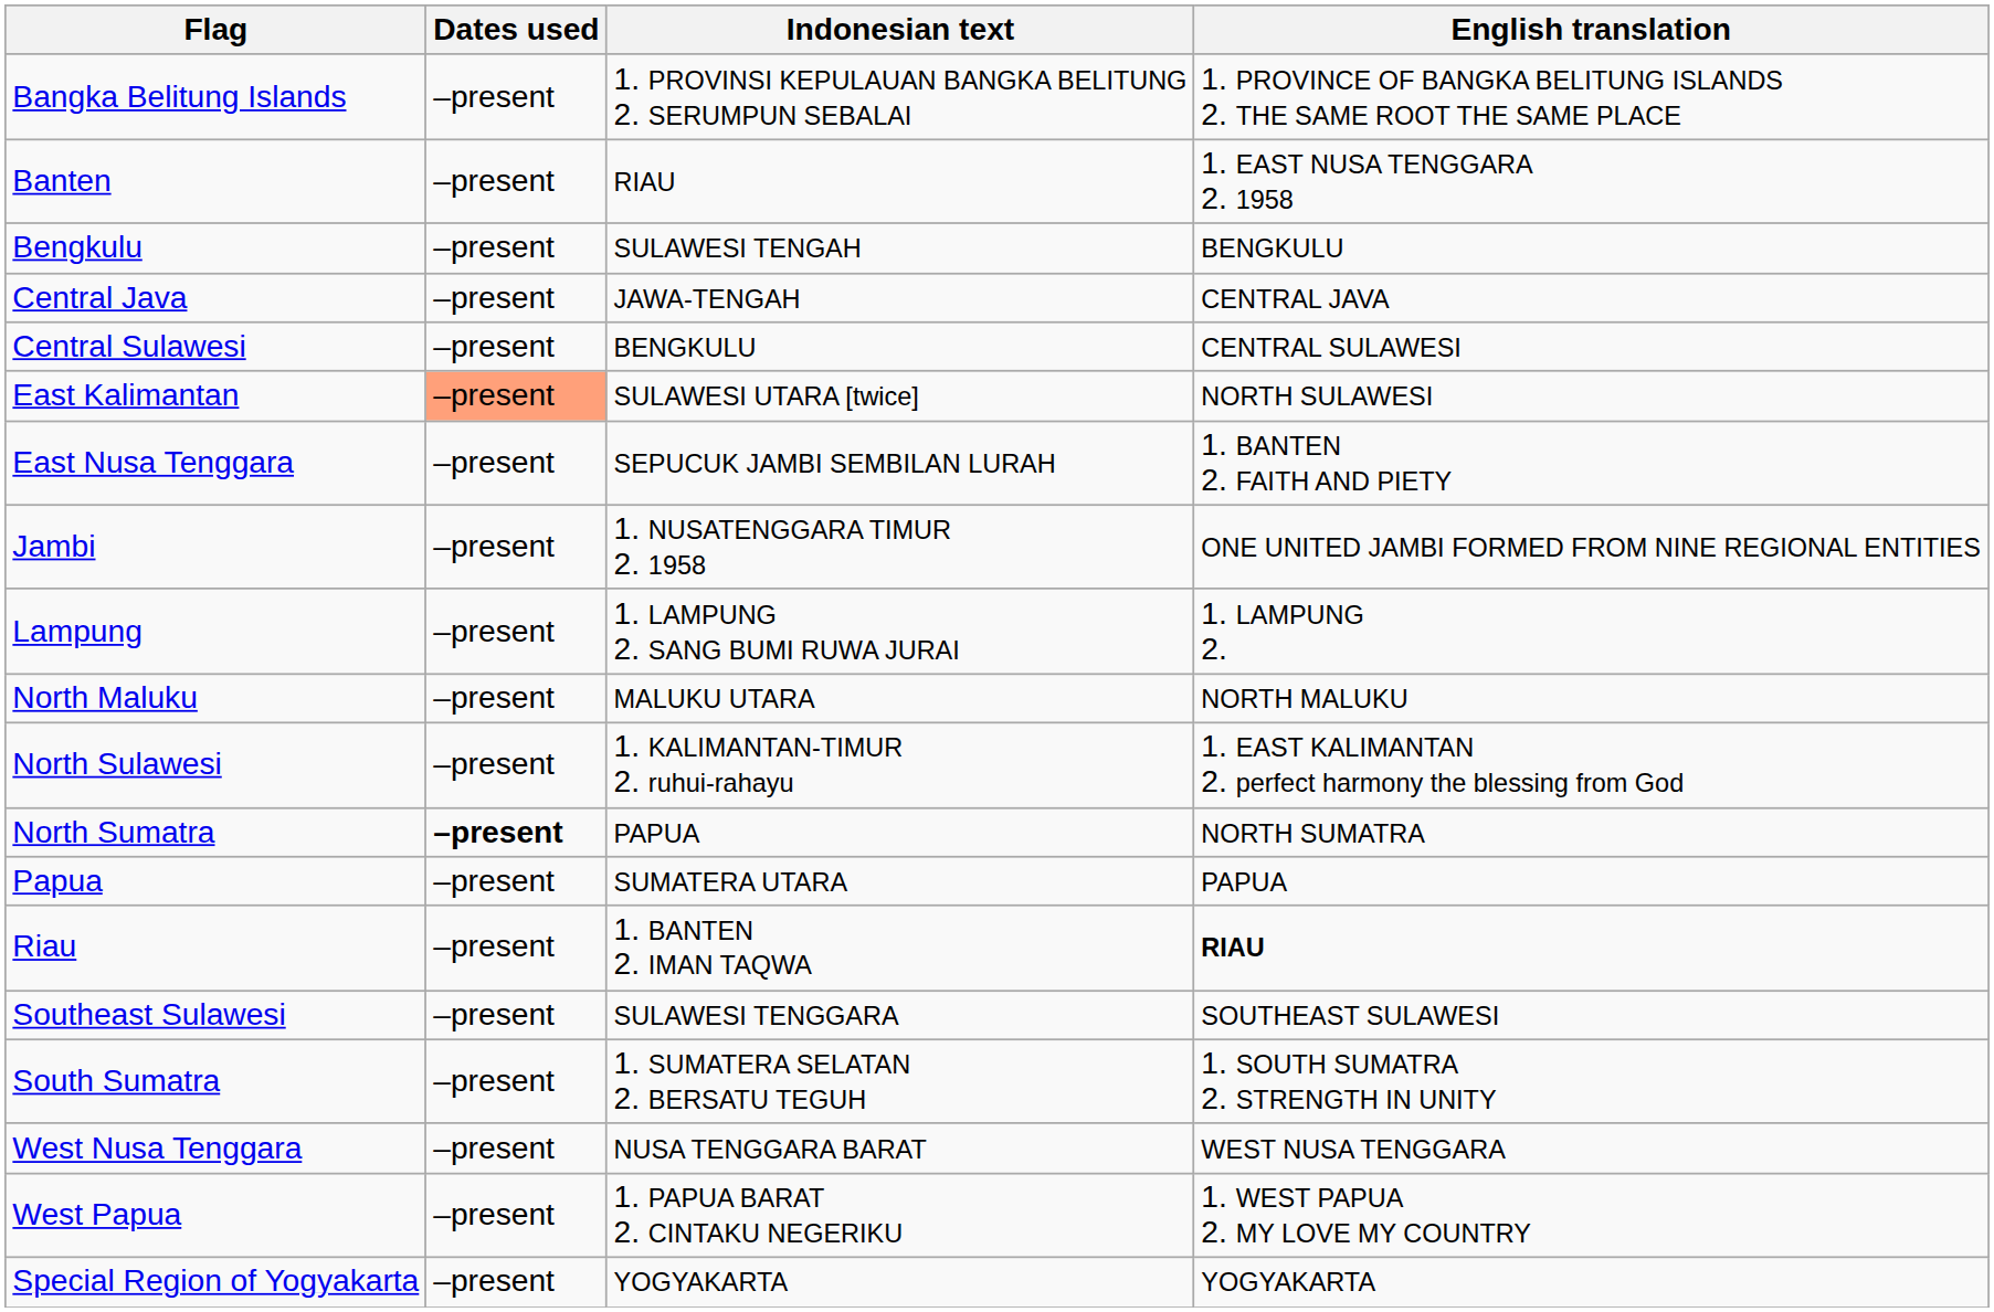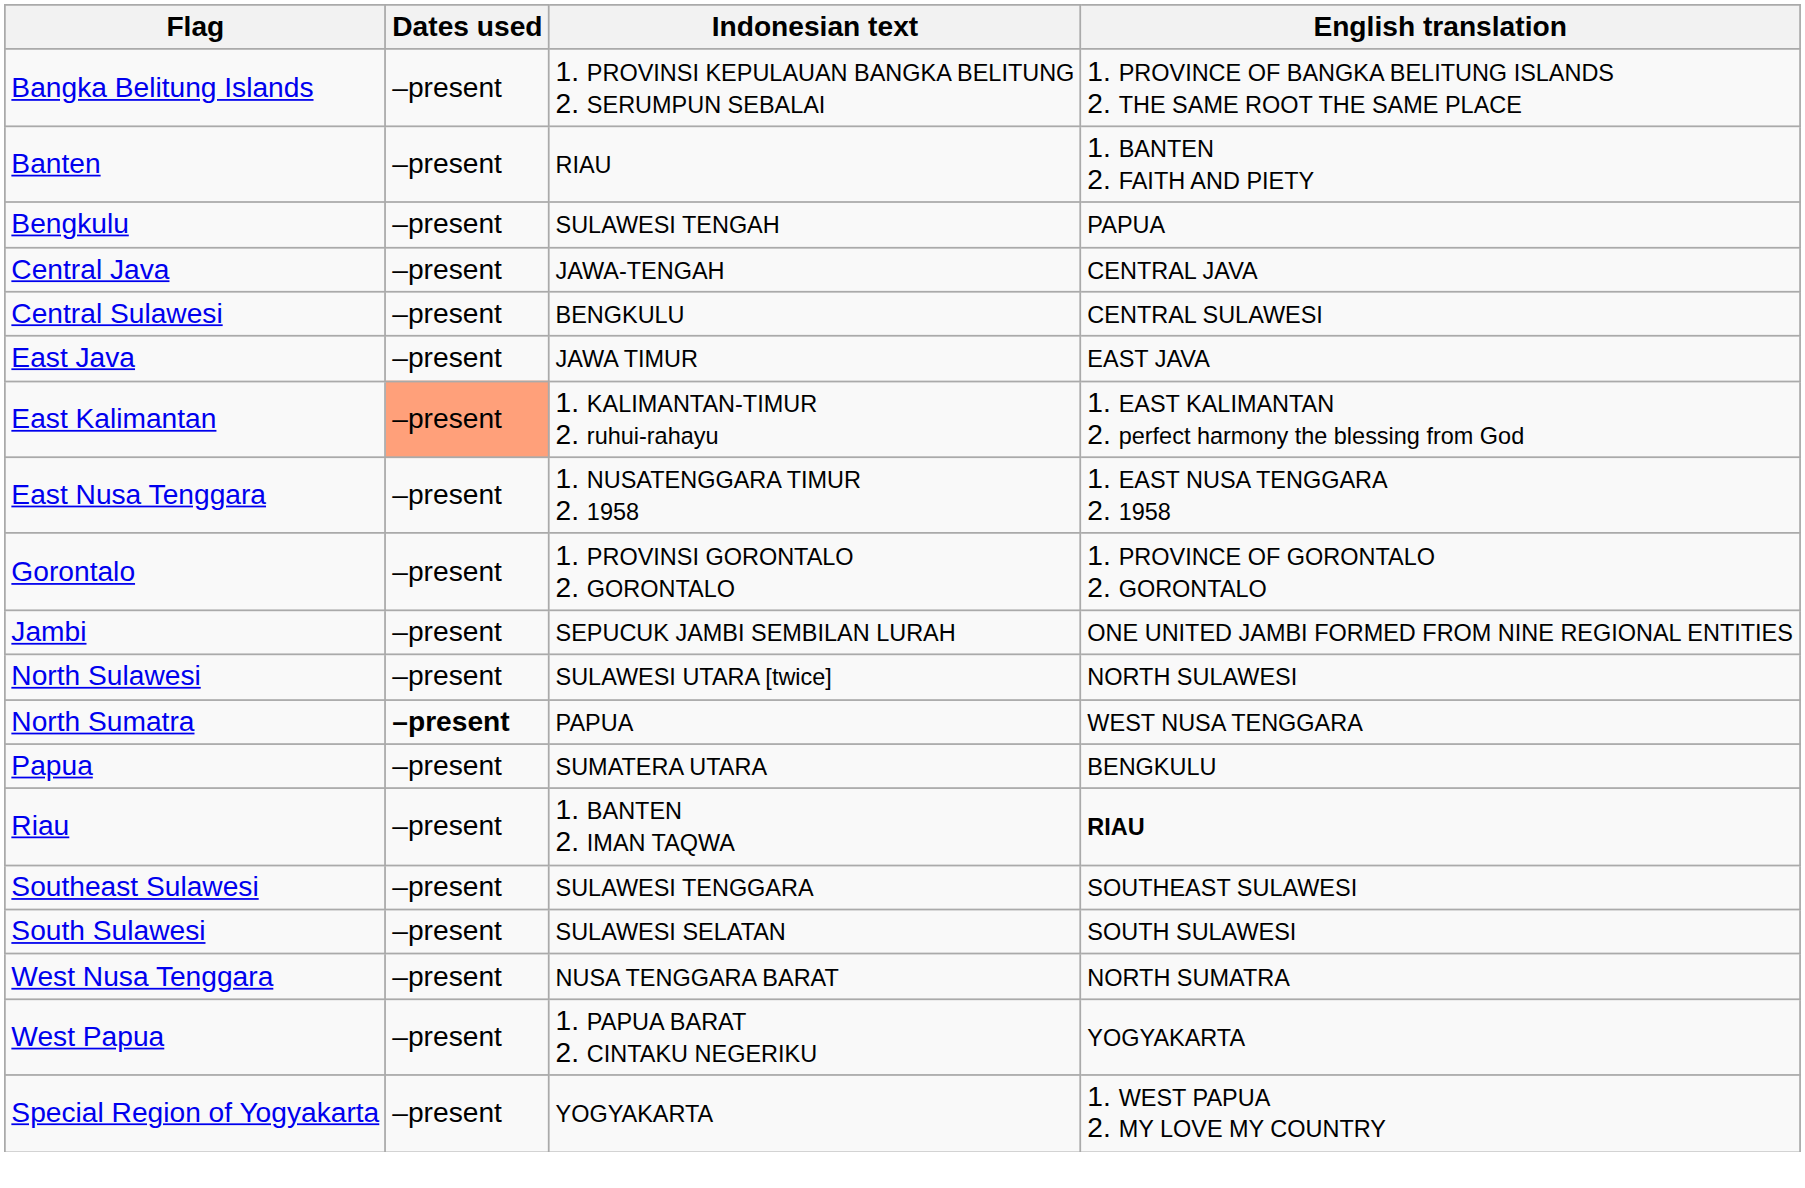Banten | English translation: 1. EAST NUSA TENGGARA 2. 1958 -> 1. BANTEN 2. FAITH AND PIETY
Bengkulu | English translation: BENGKULU -> PAPUA
+ row: East Java | –present | JAWA TIMUR | EAST JAVA
East Kalimantan | Indonesian text: SULAWESI UTARA [twice] -> 1. KALIMANTAN-TIMUR 2. ruhui-rahayu
East Kalimantan | English translation: NORTH SULAWESI -> 1. EAST KALIMANTAN 2. perfect harmony the blessing from God
East Nusa Tenggara | Indonesian text: SEPUCUK JAMBI SEMBILAN LURAH -> 1. NUSATENGGARA TIMUR 2. 1958
East Nusa Tenggara | English translation: 1. BANTEN 2. FAITH AND PIETY -> 1. EAST NUSA TENGGARA 2. 1958
+ row: Gorontalo | –present | 1. PROVINSI GORONTALO 2. GORONTALO | 1. PROVINCE OF GORONTALO 2. GORONTALO
Jambi | Indonesian text: 1. NUSATENGGARA TIMUR 2. 1958 -> SEPUCUK JAMBI SEMBILAN LURAH
- row: Lampung | –present | 1. LAMPUNG 2. SANG BUMI RUWA JURAI | 1. LAMPUNG 2.
- row: North Maluku | –present | MALUKU UTARA | NORTH MALUKU
North Sulawesi | Indonesian text: 1. KALIMANTAN-TIMUR 2. ruhui-rahayu -> SULAWESI UTARA [twice]
North Sulawesi | English translation: 1. EAST KALIMANTAN 2. perfect harmony the blessing from God -> NORTH SULAWESI
North Sumatra | English translation: NORTH SUMATRA -> WEST NUSA TENGGARA
Papua | English translation: PAPUA -> BENGKULU
+ row: South Sulawesi | –present | SULAWESI SELATAN | SOUTH SULAWESI
- row: South Sumatra | –present | 1. SUMATERA SELATAN 2. BERSATU TEGUH | 1. SOUTH SUMATRA 2. STRENGTH IN UNITY
West Nusa Tenggara | English translation: WEST NUSA TENGGARA -> NORTH SUMATRA
West Papua | English translation: 1. WEST PAPUA 2. MY LOVE MY COUNTRY -> YOGYAKARTA
Special Region of Yogyakarta | English translation: YOGYAKARTA -> 1. WEST PAPUA 2. MY LOVE MY COUNTRY
